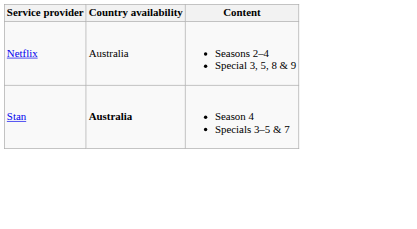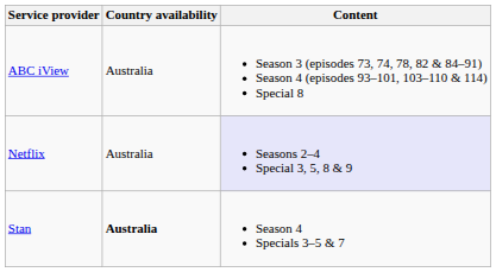+ row: ABC iView | Australia | Season 3 (episodes 73, 74, 78, 82 & 84–91) Season 4 (episodes 93–101, 103–110 & 114) Special 8
Netflix | Content: no background -> lavender background
